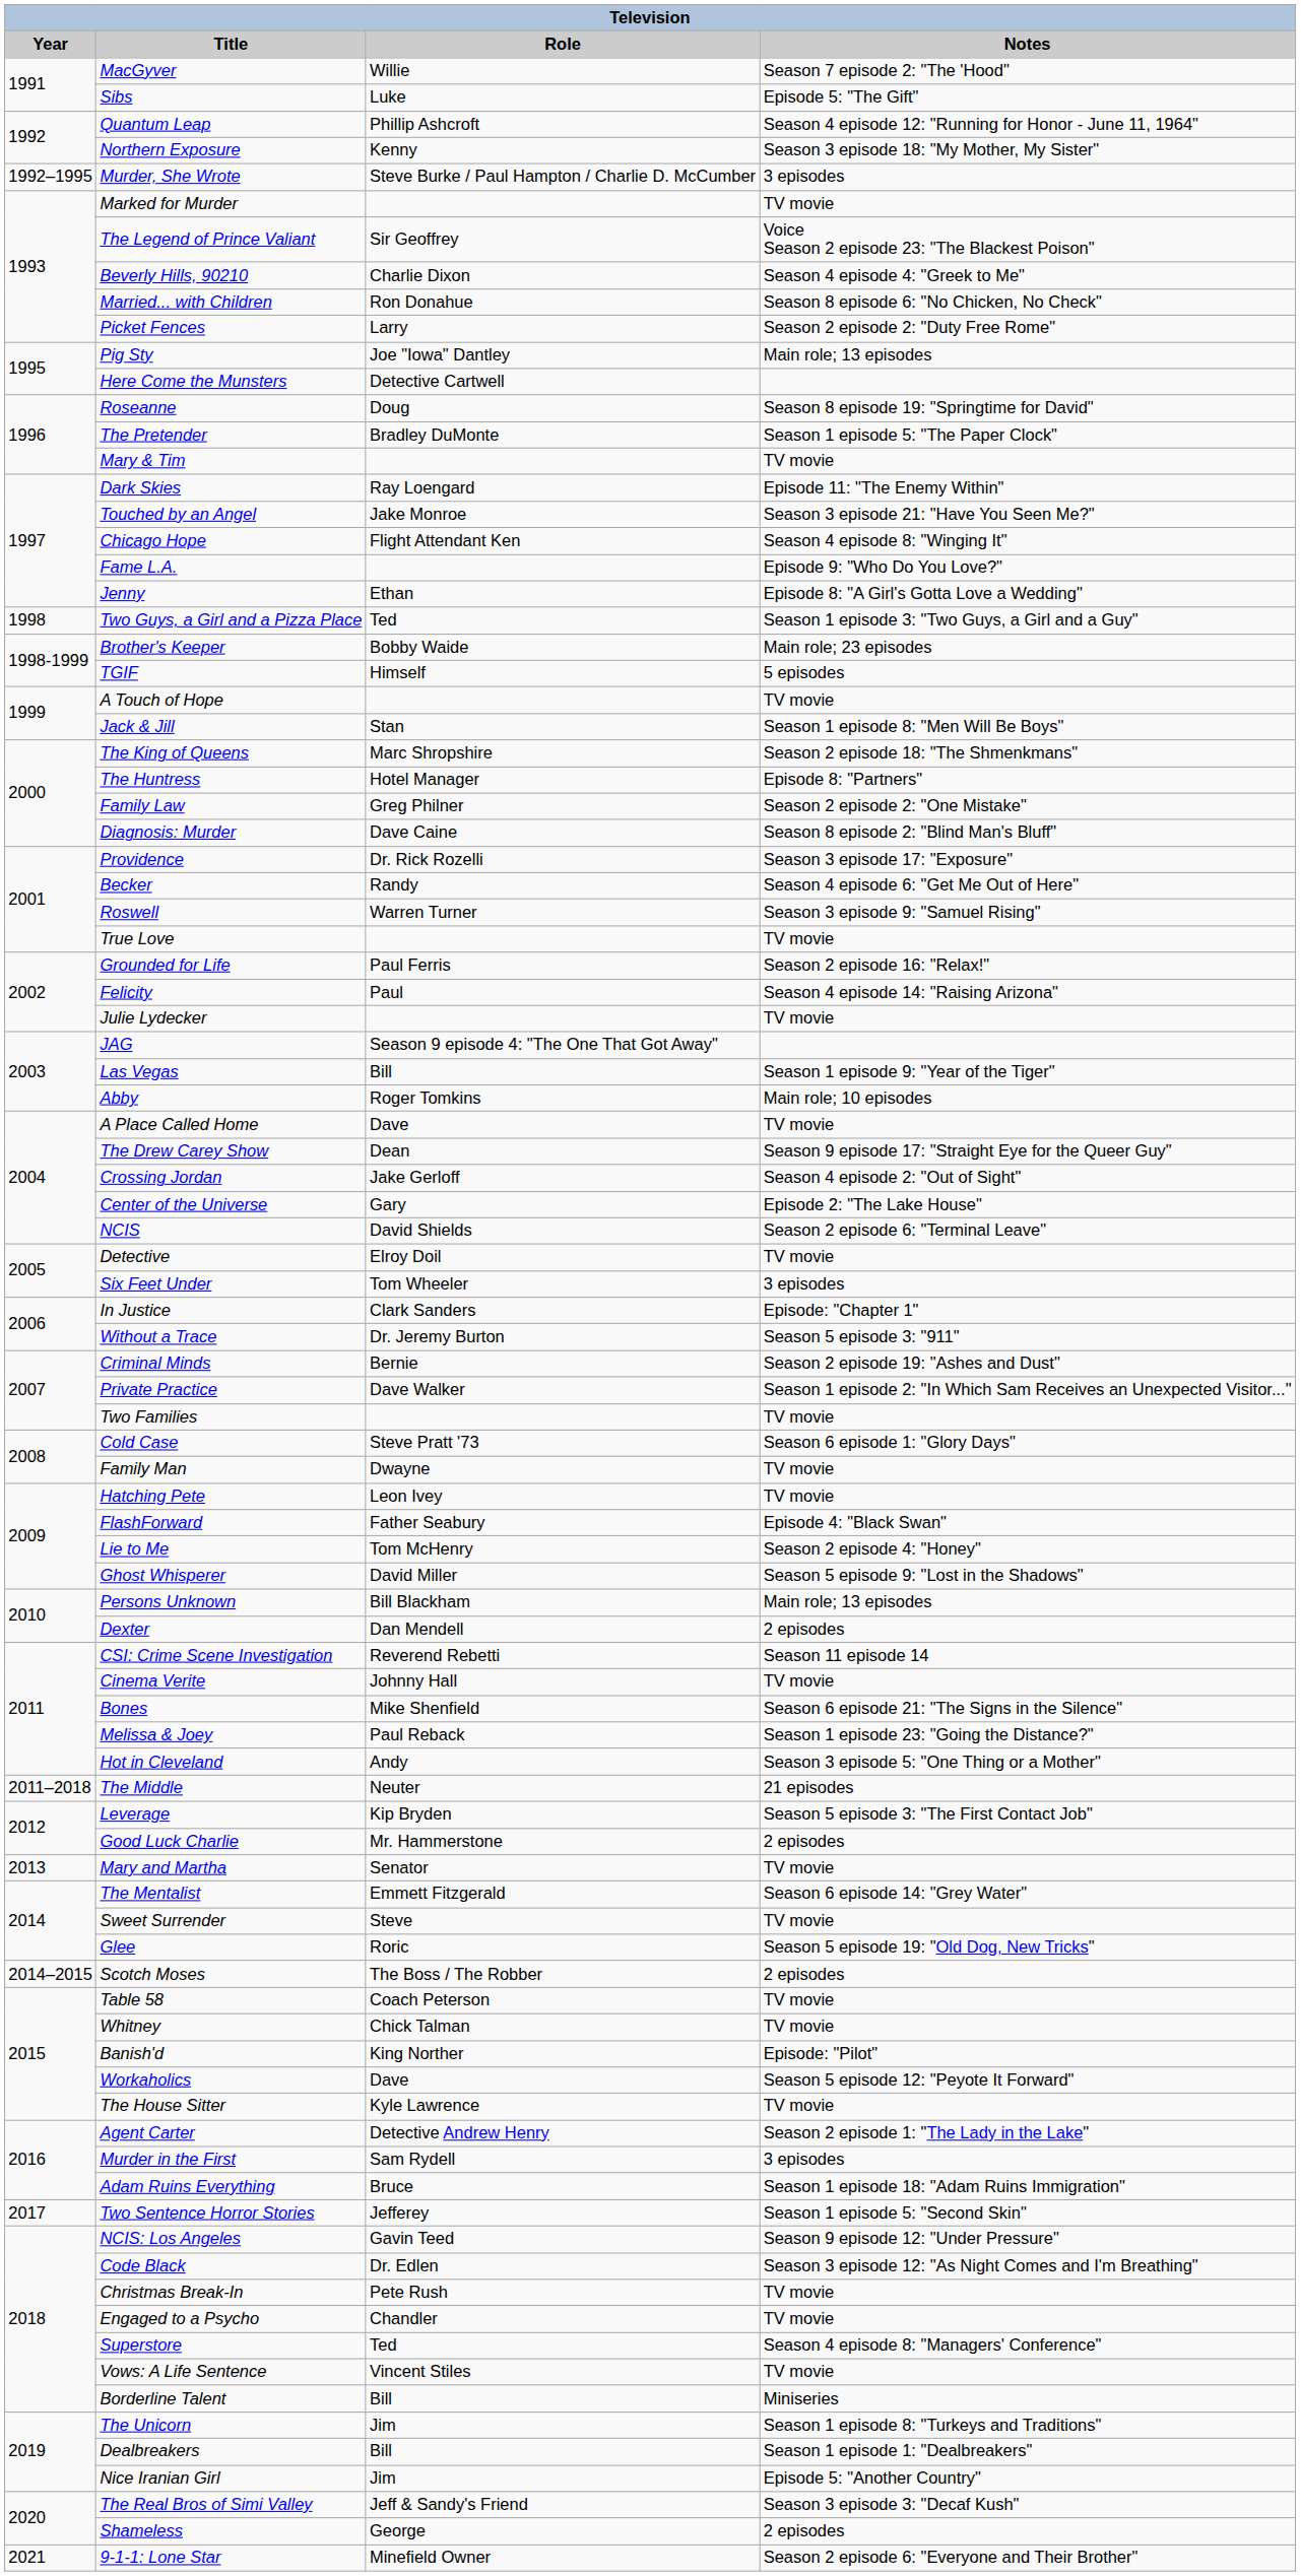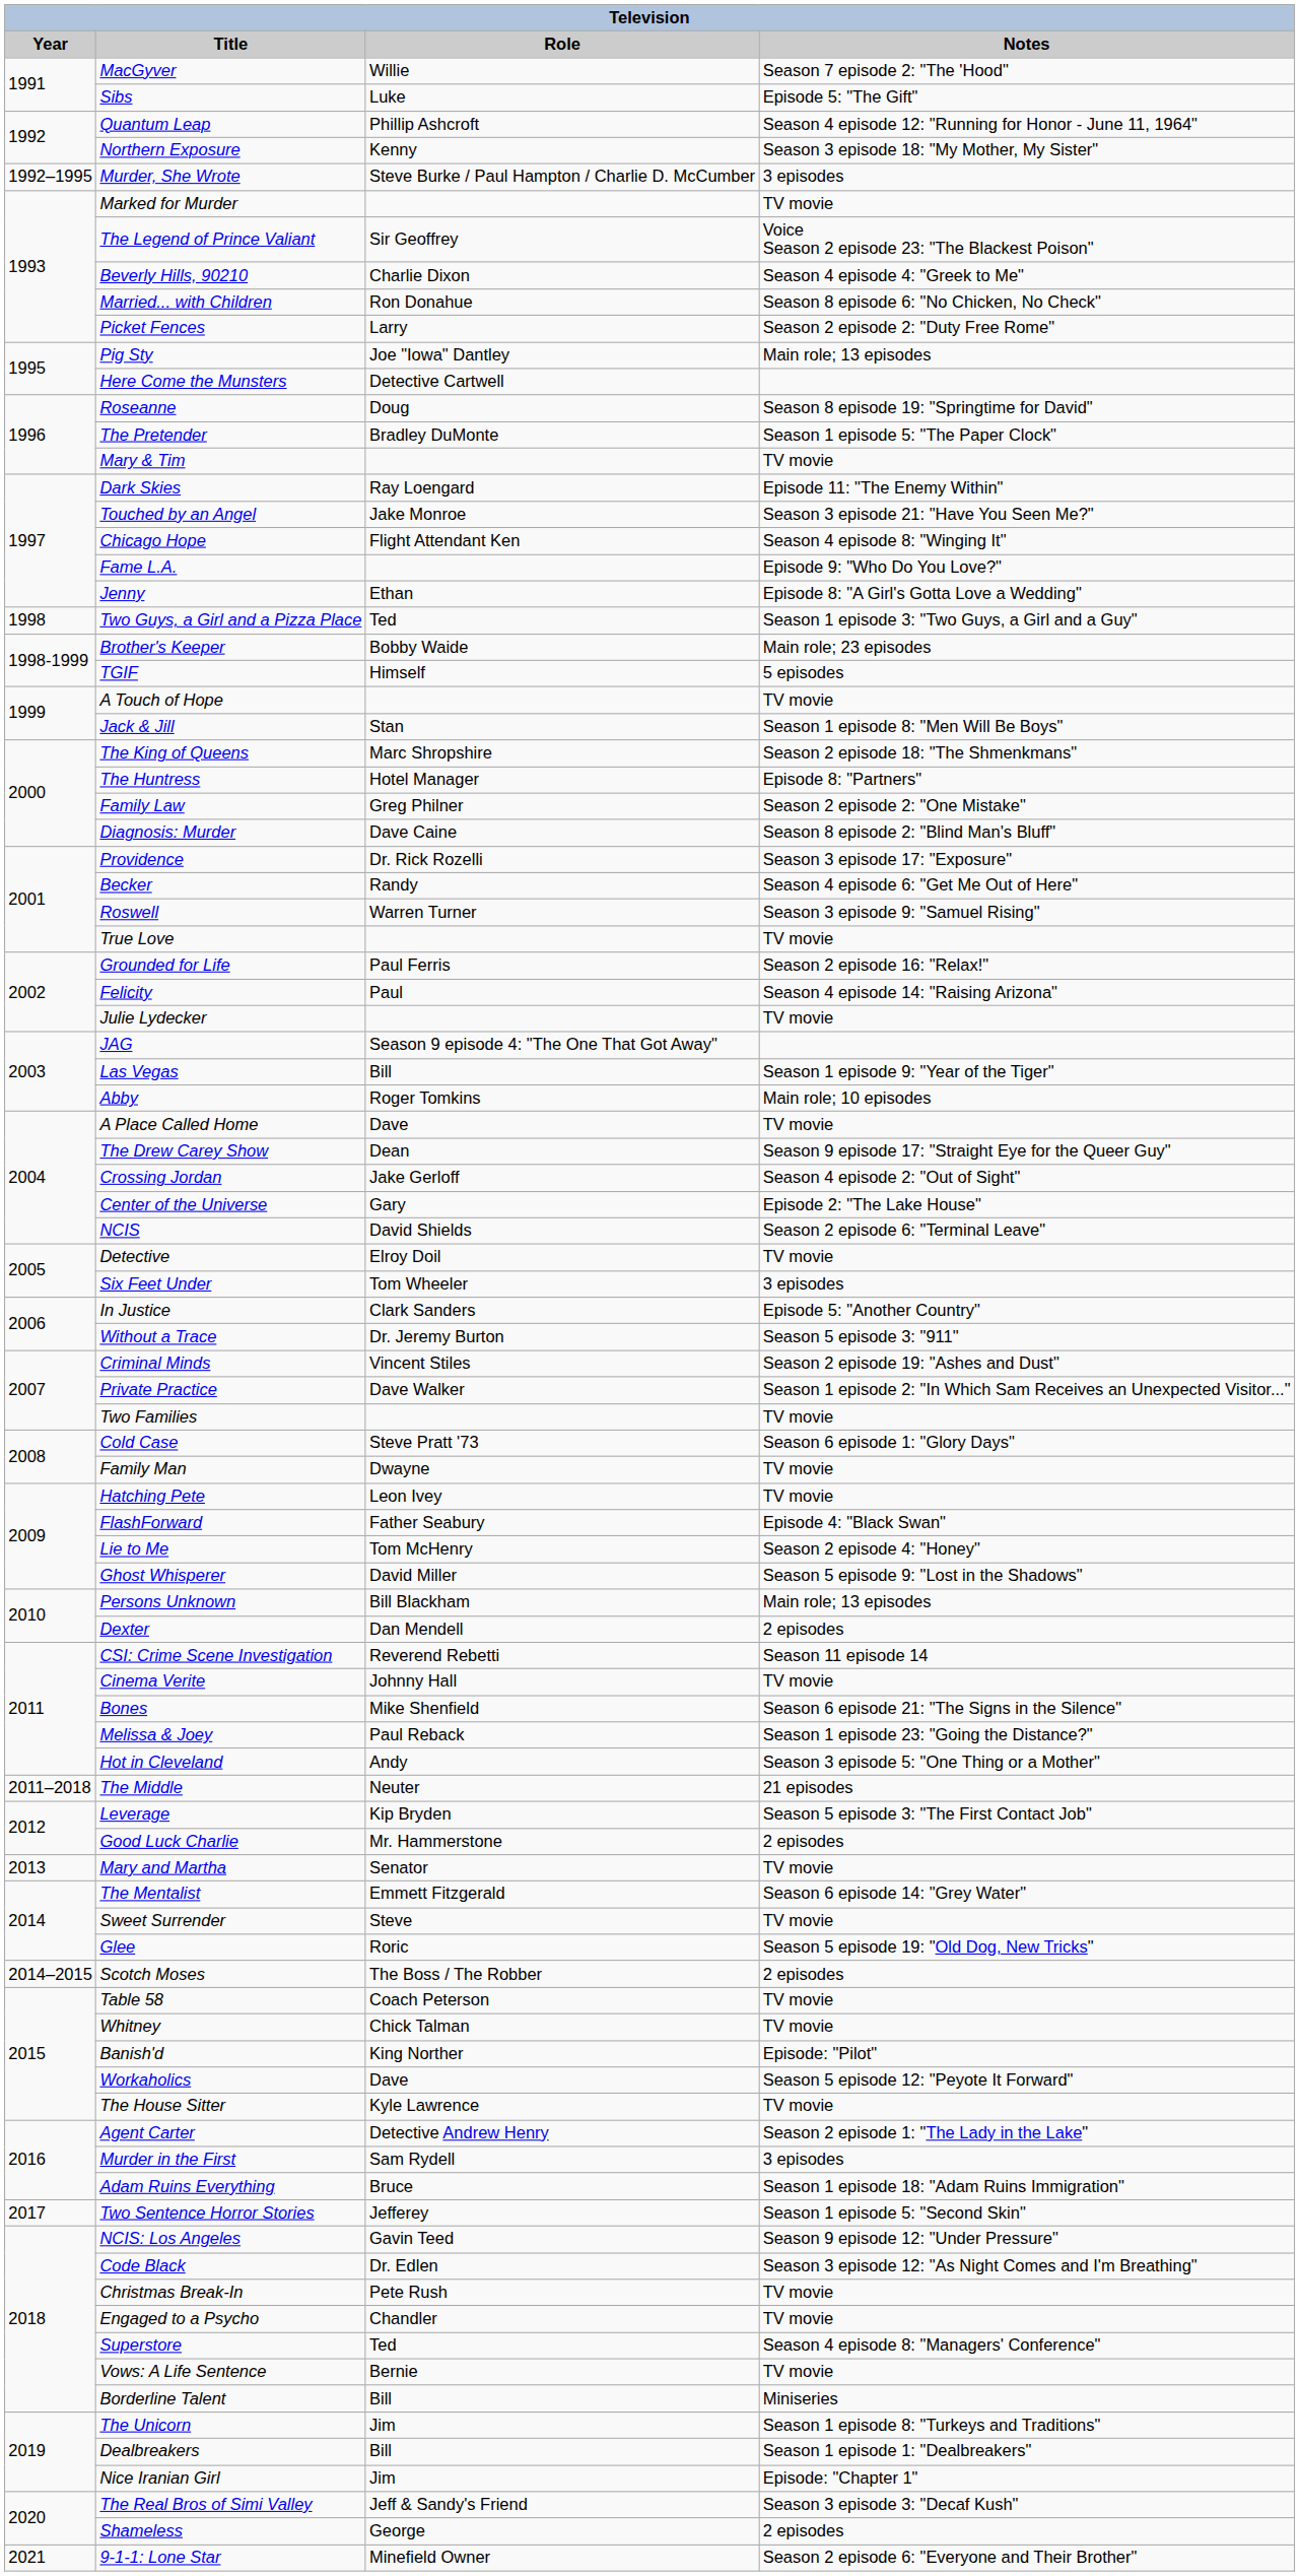In Justice | Notes: Episode: "Chapter 1" -> Episode 5: "Another Country"
Criminal Minds | Role: Bernie -> Vincent Stiles
Vows: A Life Sentence | Role: Vincent Stiles -> Bernie
Nice Iranian Girl | Notes: Episode 5: "Another Country" -> Episode: "Chapter 1"
